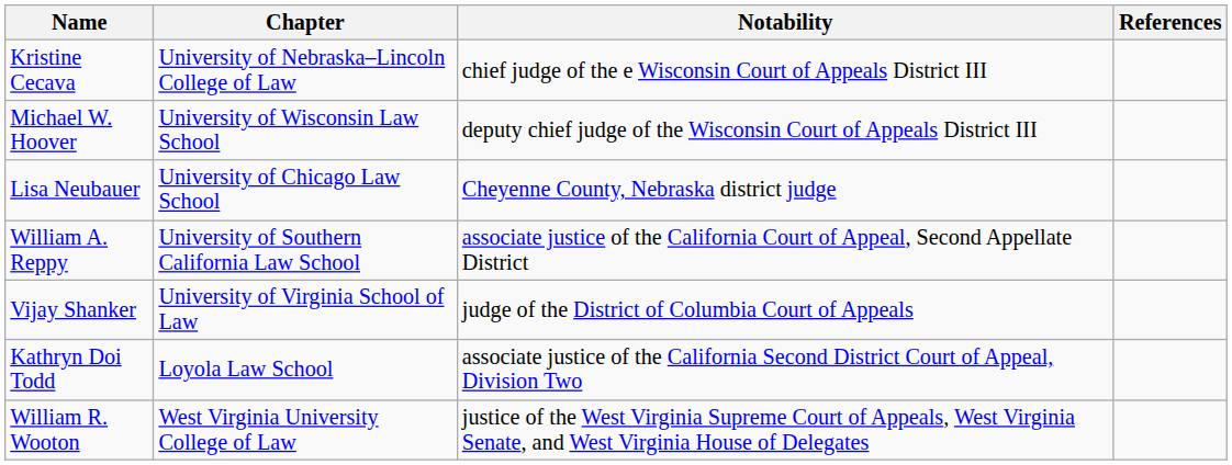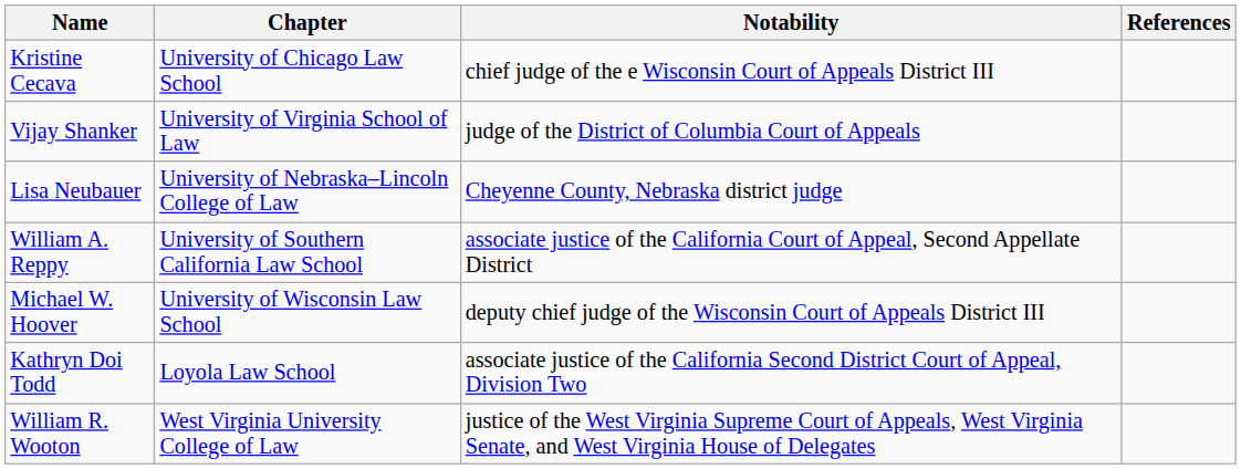Kristine Cecava | Chapter: University of Nebraska–Lincoln College of Law -> University of Chicago Law School
rows swapped: Michael W. Hoover <-> Vijay Shanker
Lisa Neubauer | Chapter: University of Chicago Law School -> University of Nebraska–Lincoln College of Law
